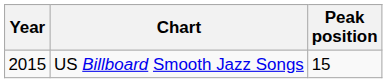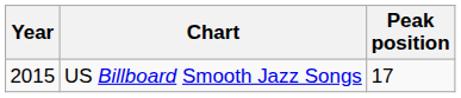US Billboard Smooth Jazz Songs | Peak position: 15 -> 17
